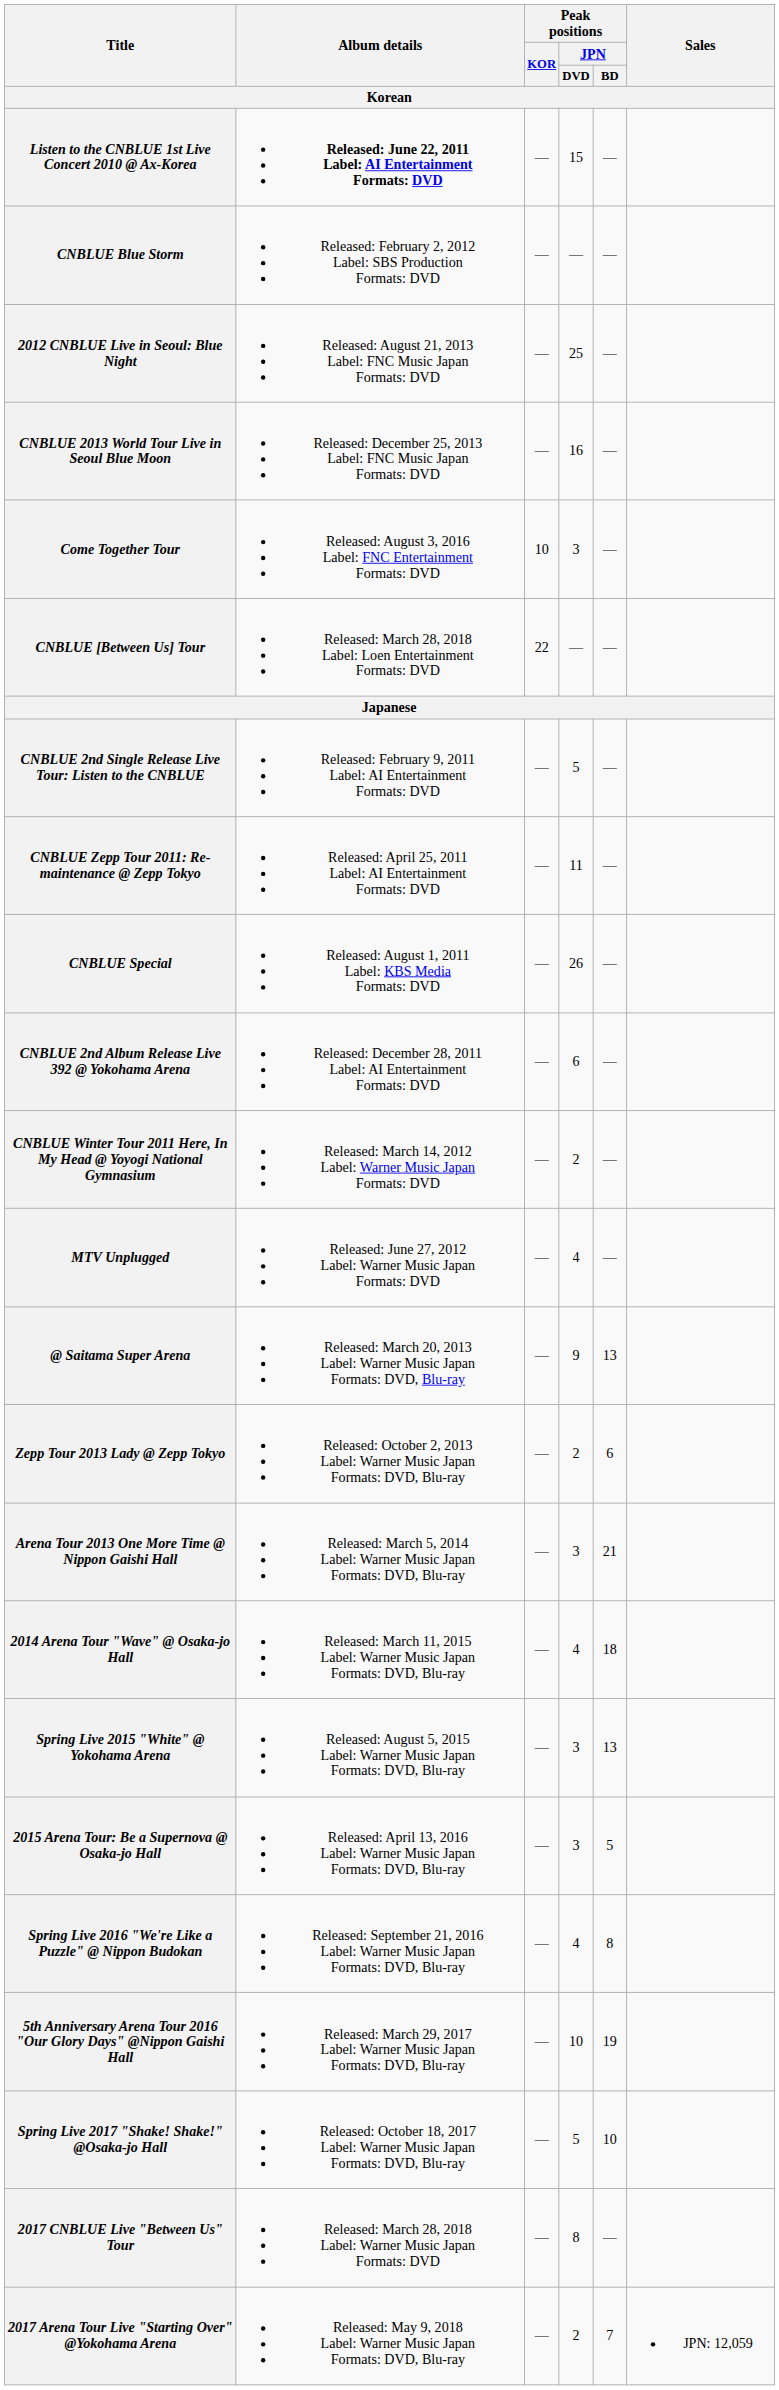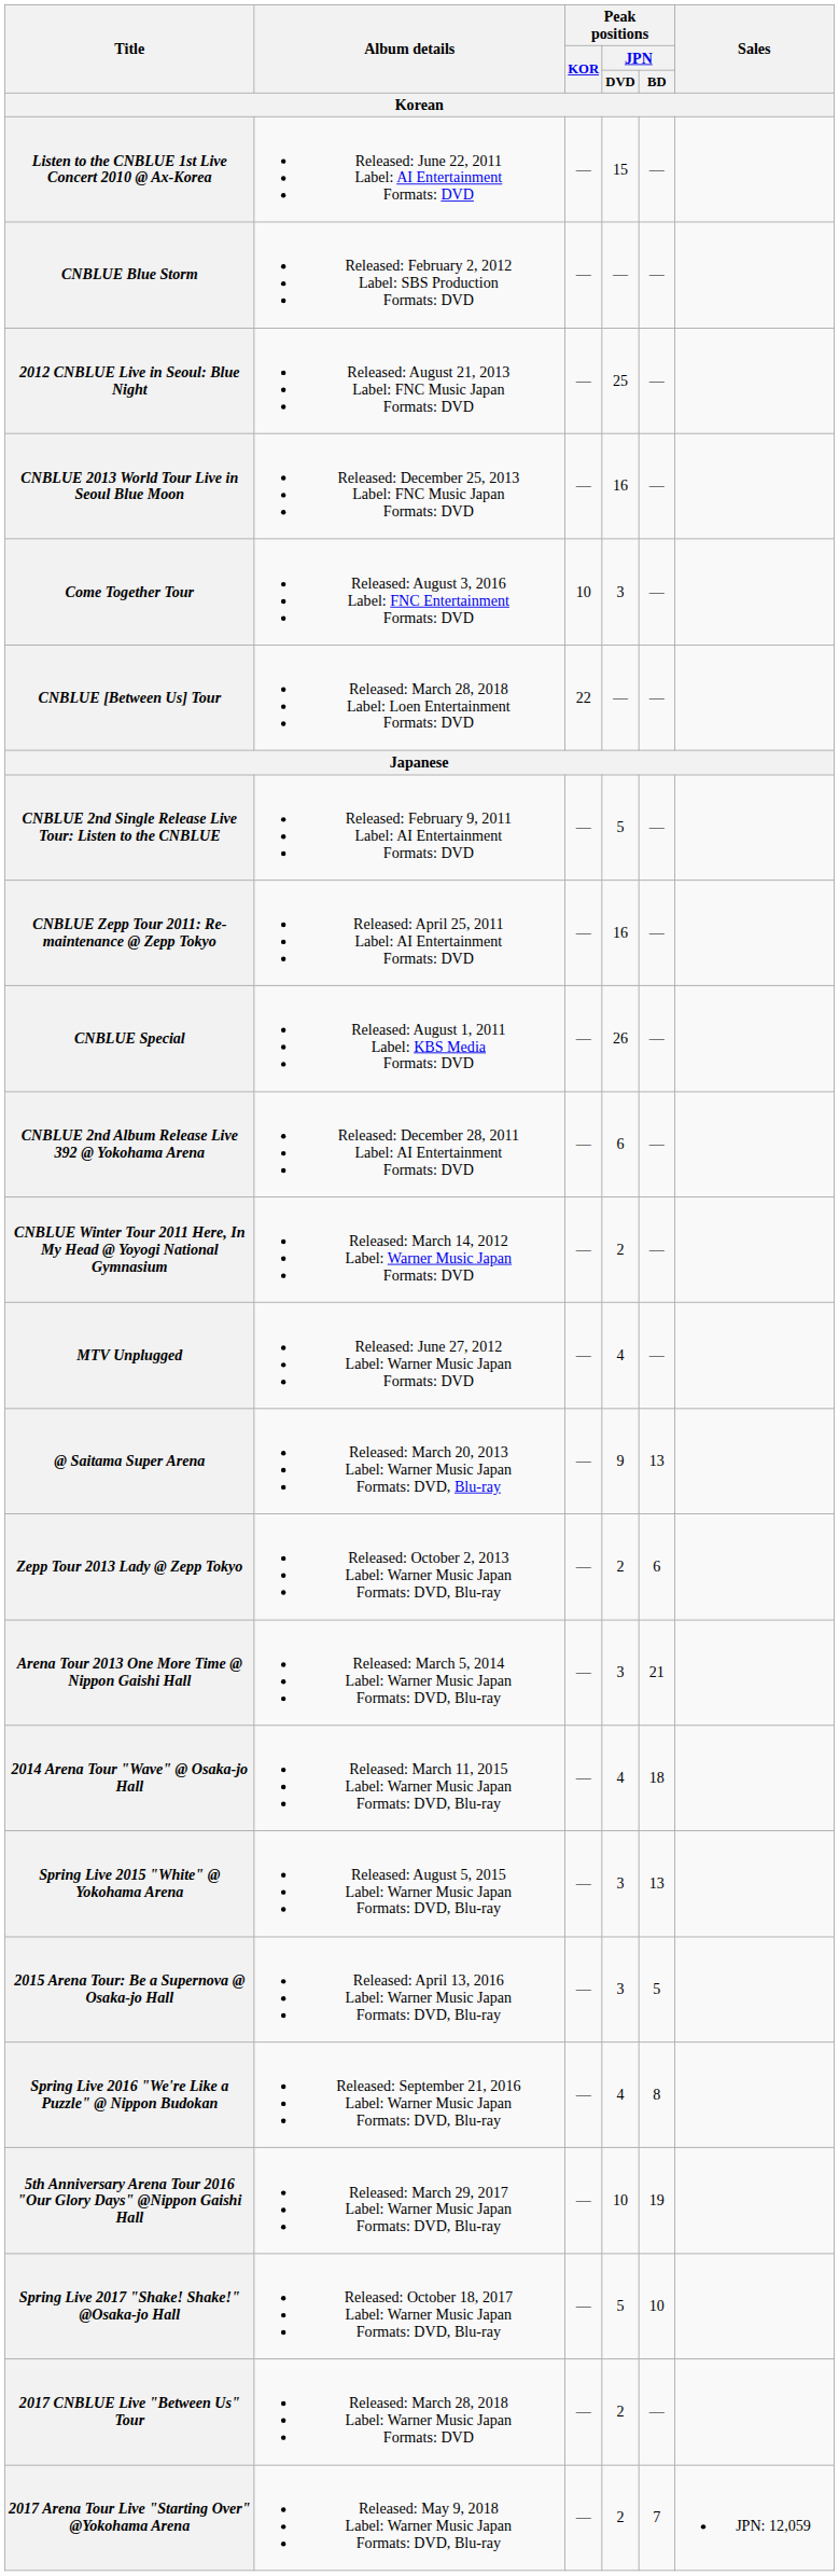Listen to the CNBLUE 1st Live Concert 2010 @ Ax-Korea | Album details: bold -> normal
CNBLUE Zepp Tour 2011: Re-maintenance @ Zepp Tokyo | Peak positions / JPN / DVD: 11 -> 16
2017 CNBLUE Live "Between Us" Tour | Peak positions / JPN / DVD: 8 -> 2
